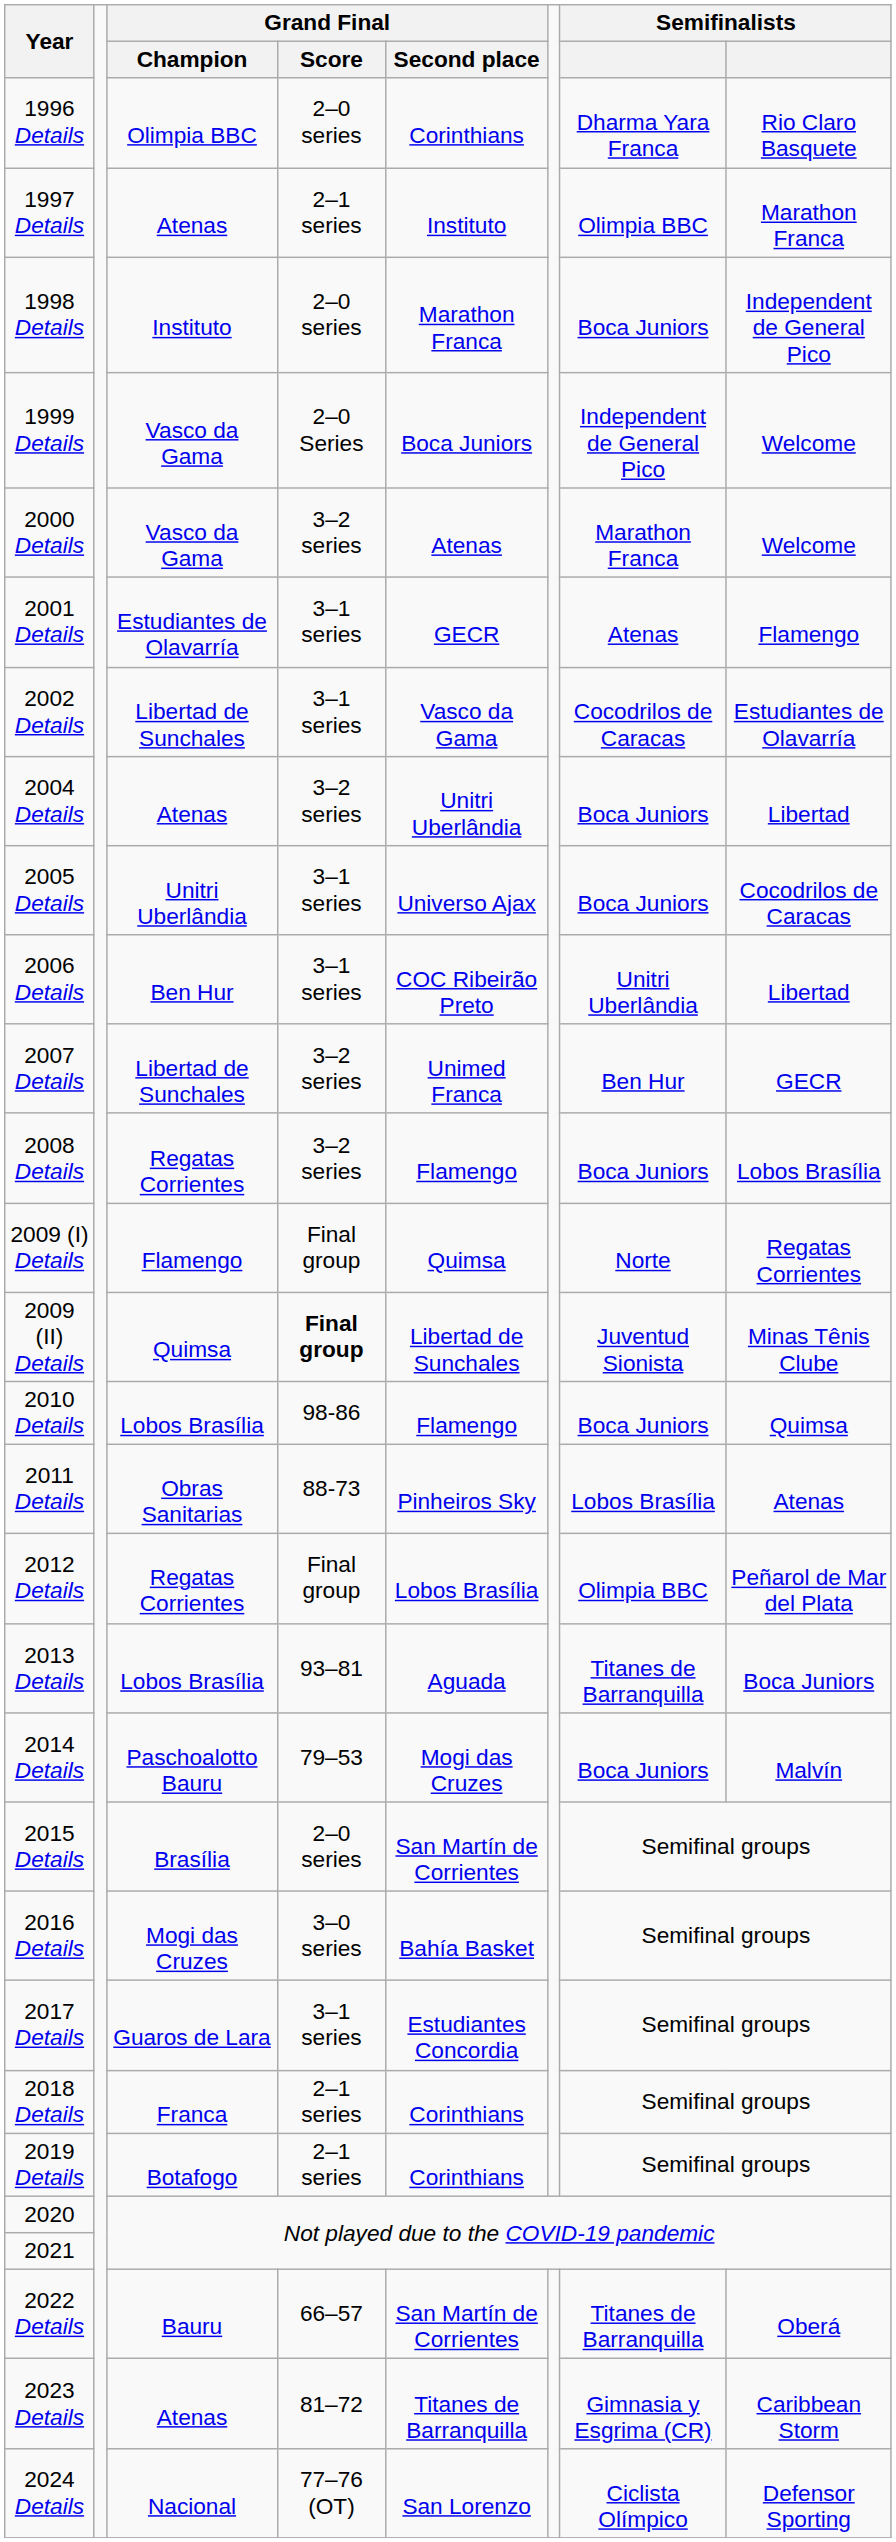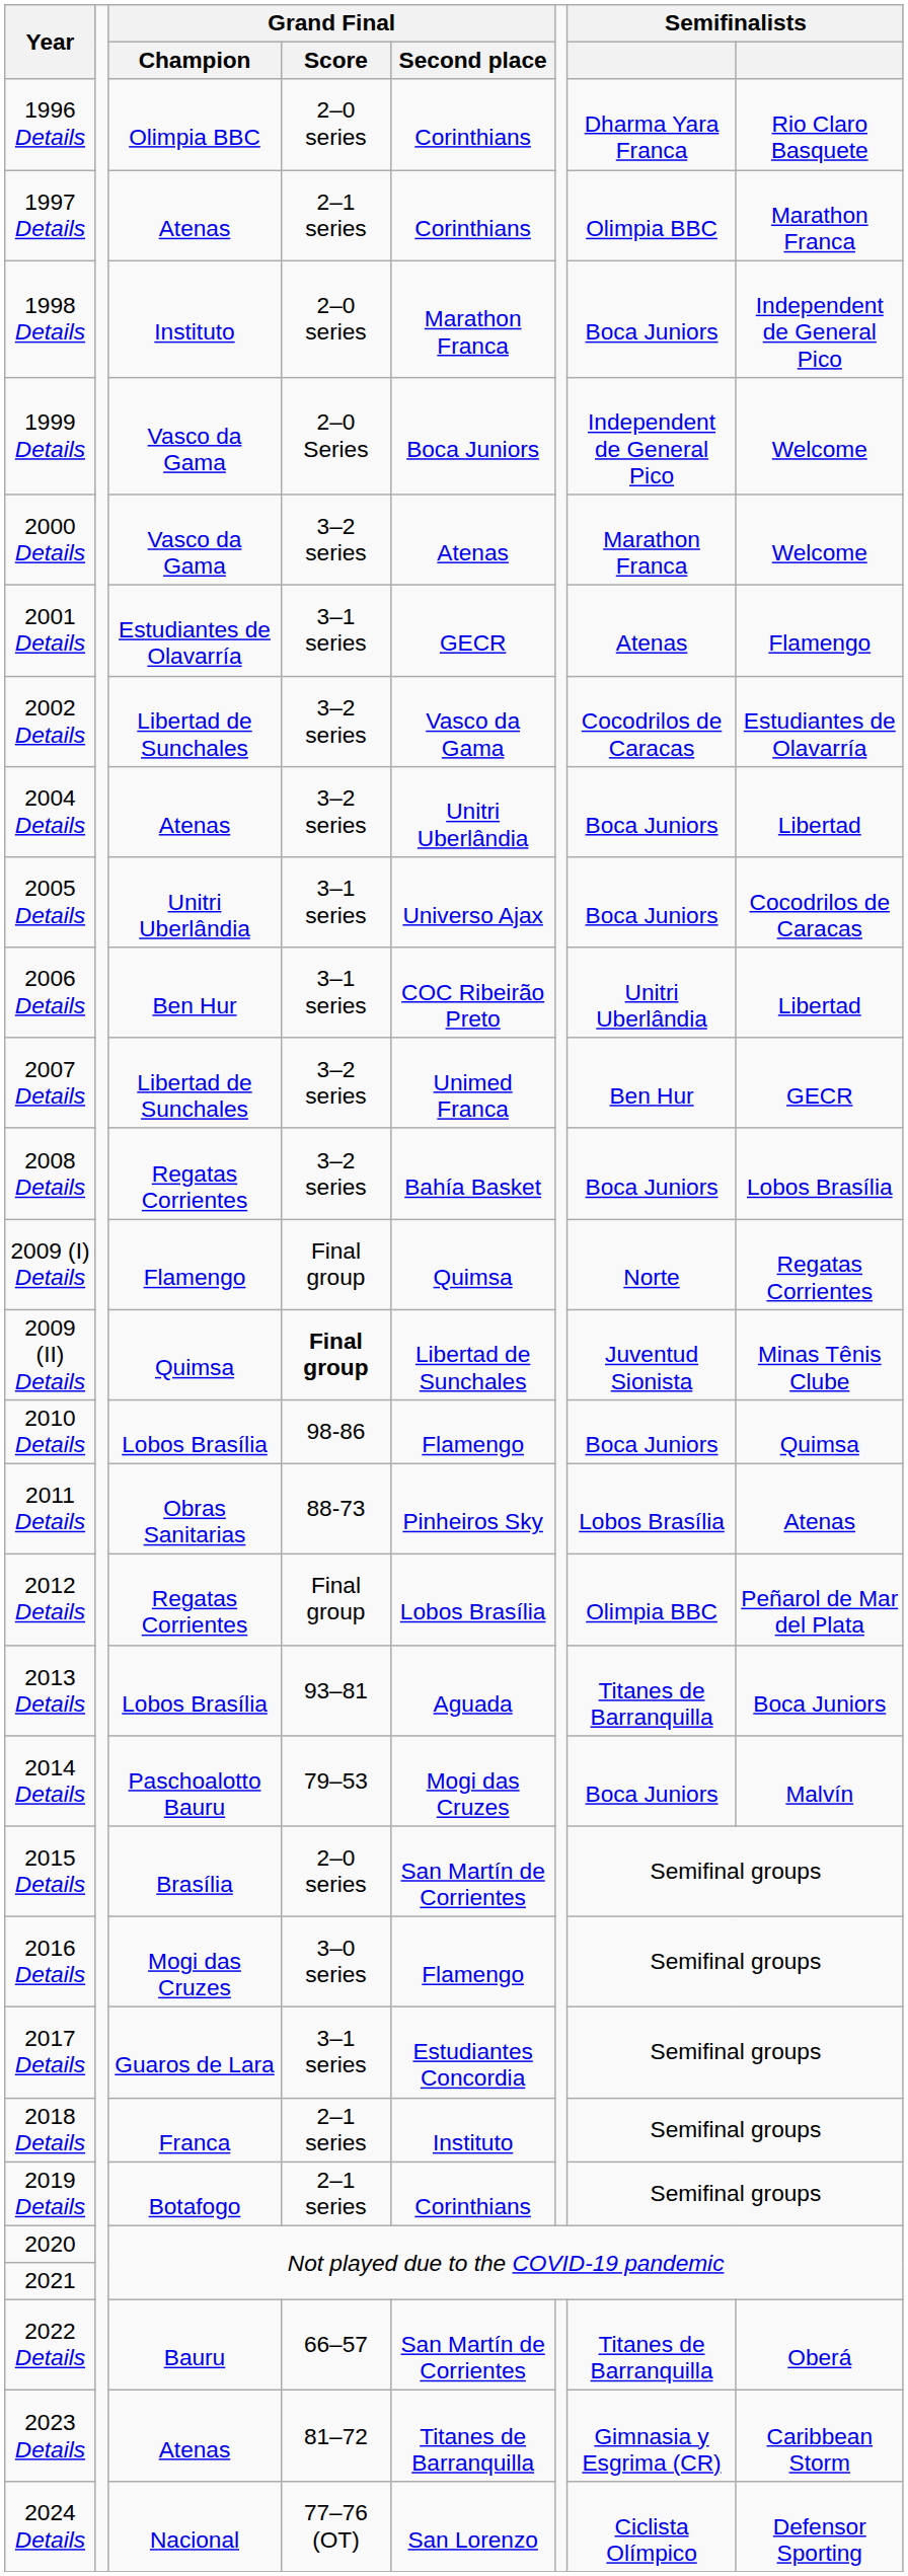1997 Details | Grand Final / Second place: Instituto -> Corinthians
2002 Details | Grand Final / Score: 3–1 series -> 3–2 series
2008 Details | Grand Final / Second place: Flamengo -> Bahía Basket
2016 Details | Grand Final / Second place: Bahía Basket -> Flamengo
2018 Details | Grand Final / Second place: Corinthians -> Instituto
